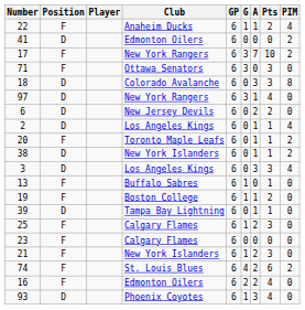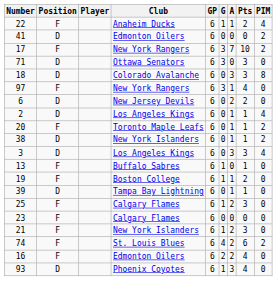71 | Position: F -> D
97 | Position: D -> F
